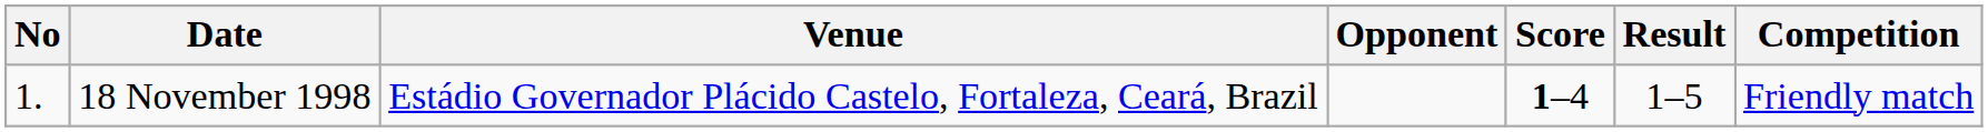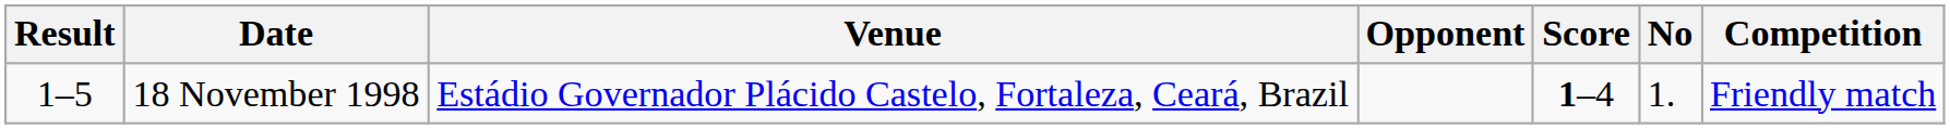columns swapped: No <-> Result
